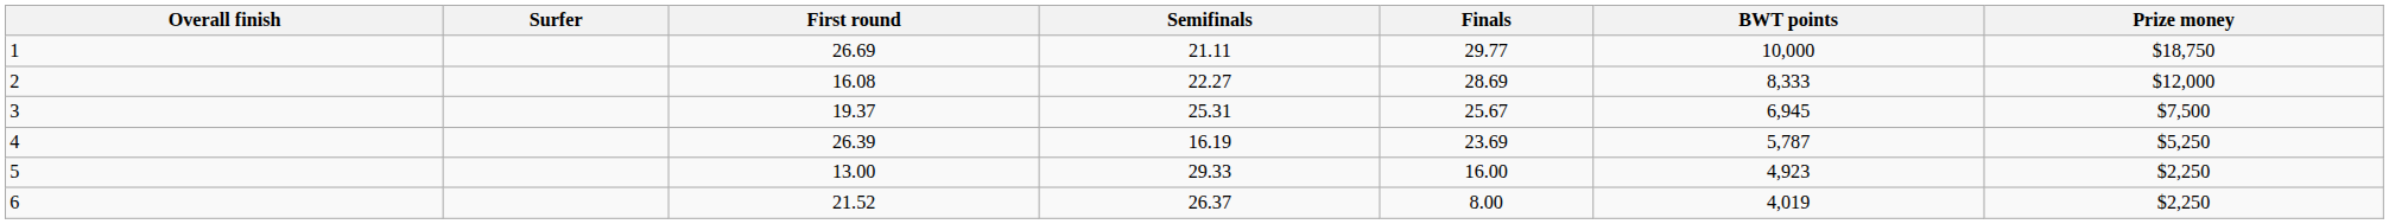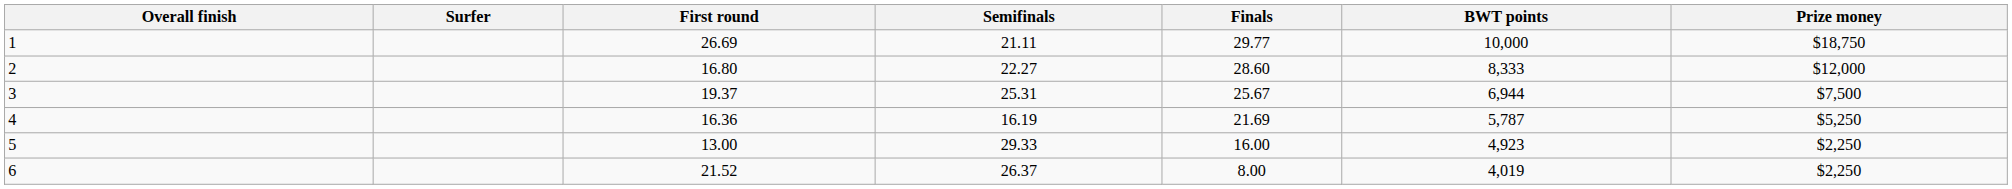2 | First round: 16.08 -> 16.80
2 | Finals: 28.69 -> 28.60
3 | BWT points: 6,945 -> 6,944
4 | First round: 26.39 -> 16.36
4 | Finals: 23.69 -> 21.69
